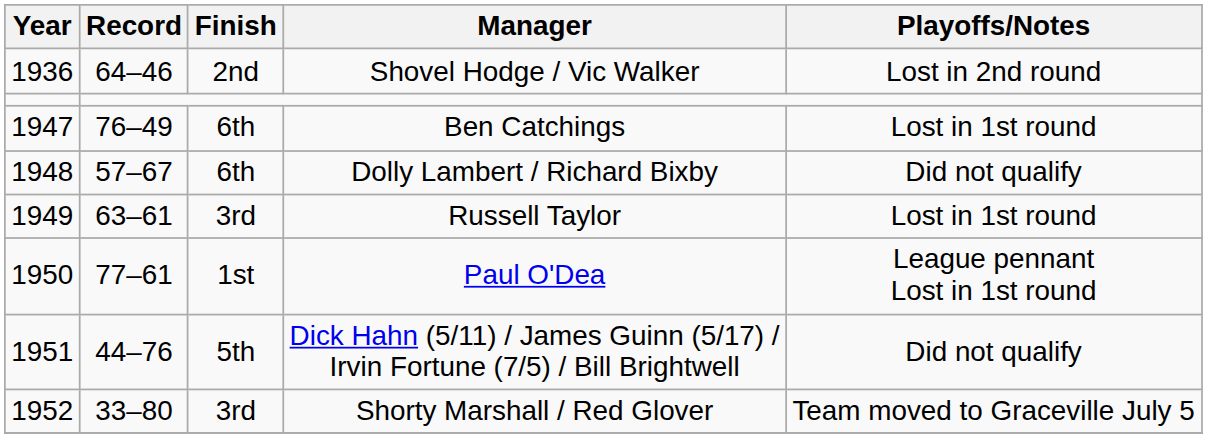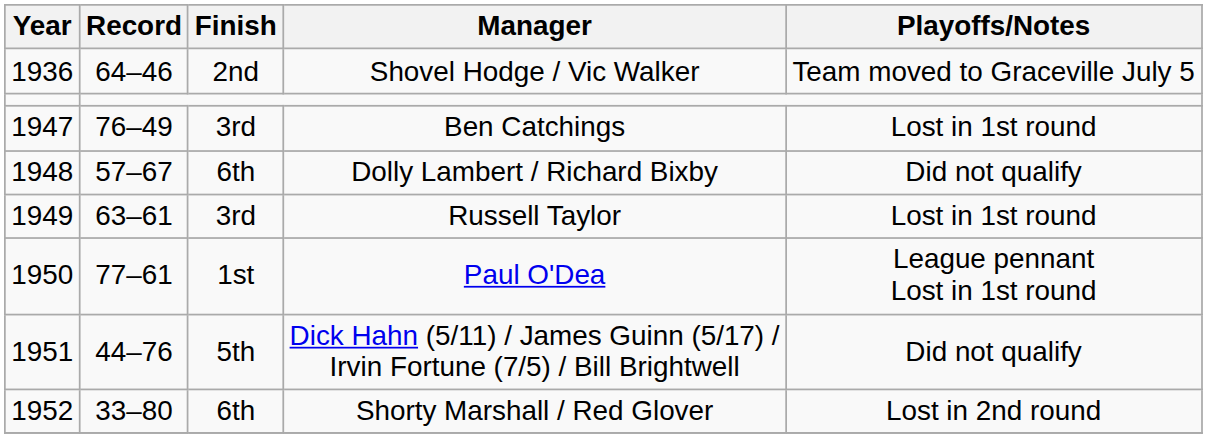Shovel Hodge / Vic Walker | Playoffs/Notes: Lost in 2nd round -> Team moved to Graceville July 5
Ben Catchings | Finish: 6th -> 3rd
Shorty Marshall / Red Glover | Finish: 3rd -> 6th
Shorty Marshall / Red Glover | Playoffs/Notes: Team moved to Graceville July 5 -> Lost in 2nd round
